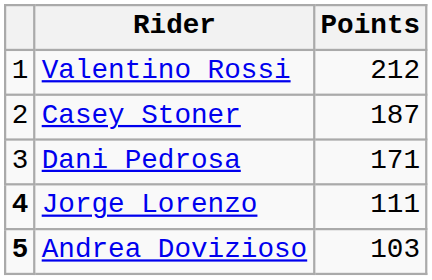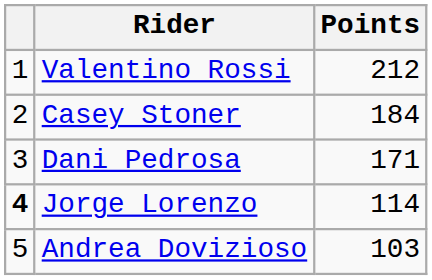Casey Stoner | Points: 187 -> 184
Jorge Lorenzo | Points: 111 -> 114
Andrea Dovizioso | column 1: bold -> normal
